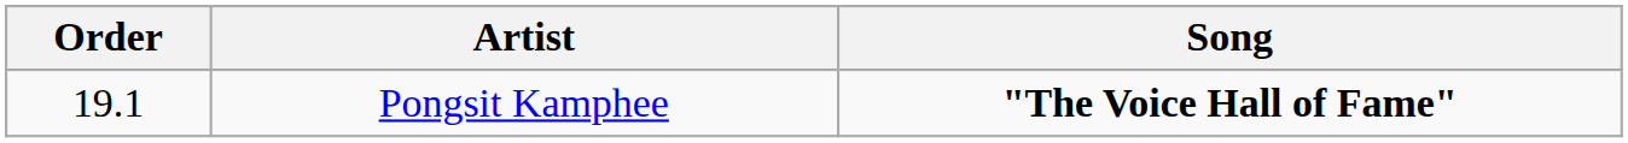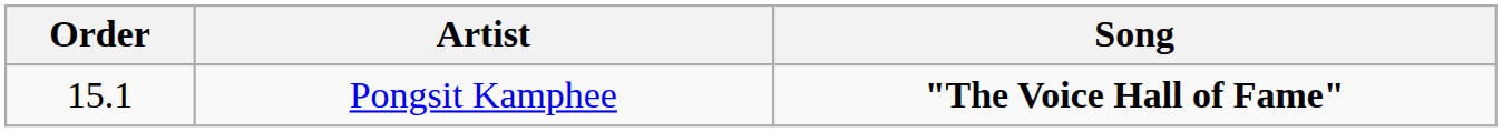Pongsit Kamphee | Order: 19.1 -> 15.1
